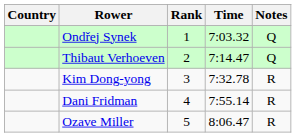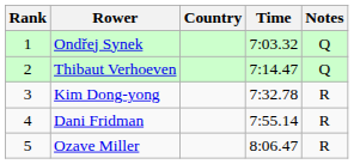columns swapped: Rank <-> Country
